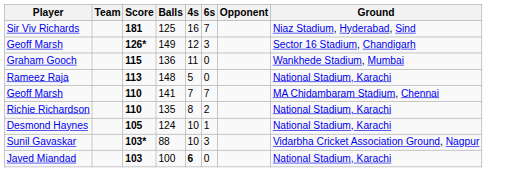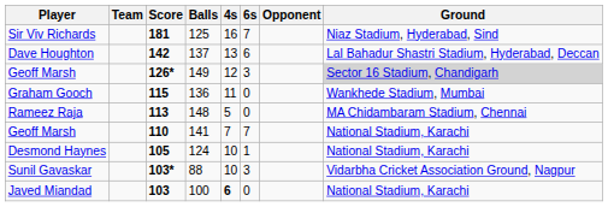+ row: Dave Houghton | 142 | 137 | 13 | 6 | Lal Bahadur Shastri Stadium, Hyderabad, Deccan
Geoff Marsh / 149 | Ground: no background -> lightgrey background
Rameez Raja | Ground: National Stadium, Karachi -> MA Chidambaram Stadium, Chennai
Geoff Marsh / 141 | Ground: MA Chidambaram Stadium, Chennai -> National Stadium, Karachi
- row: Richie Richardson | 110 | 135 | 8 | 2 | National Stadium, Karachi
